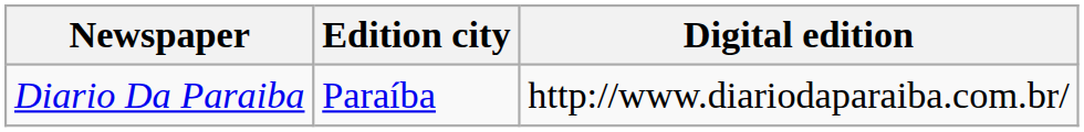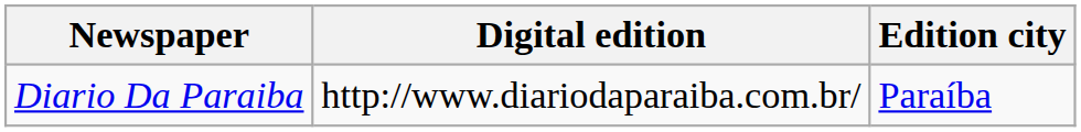columns swapped: Edition city <-> Digital edition
